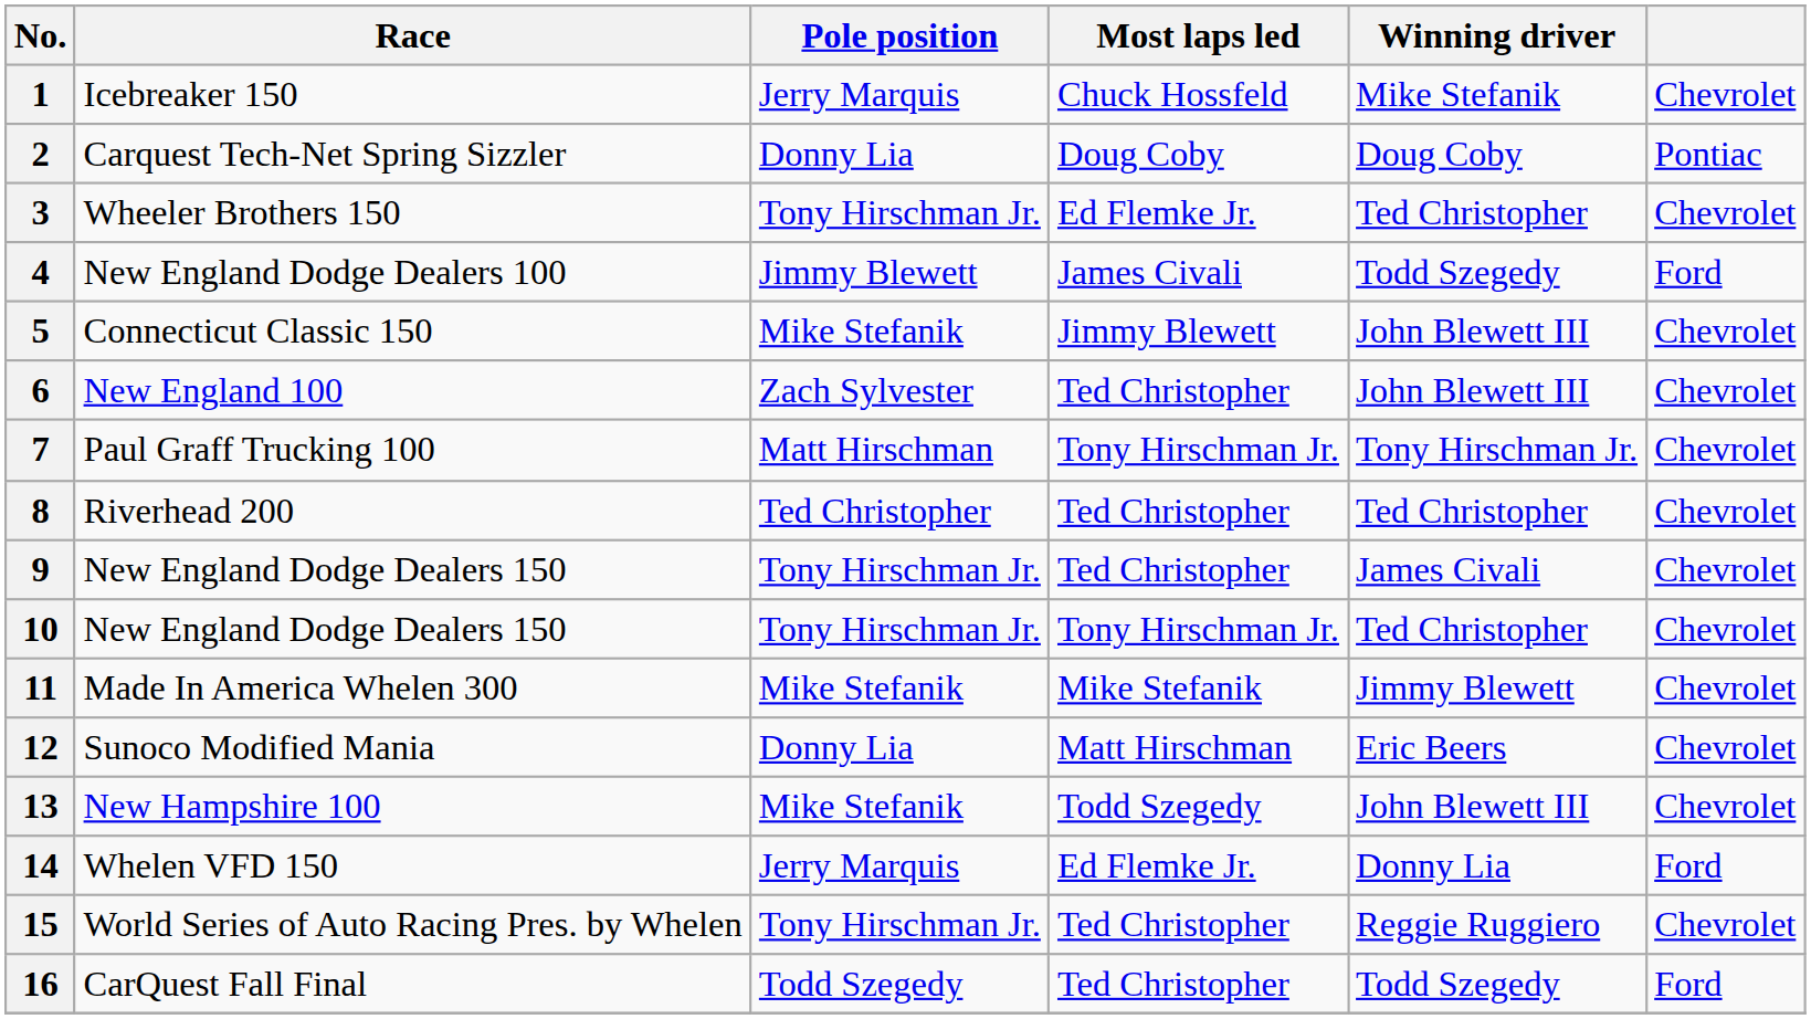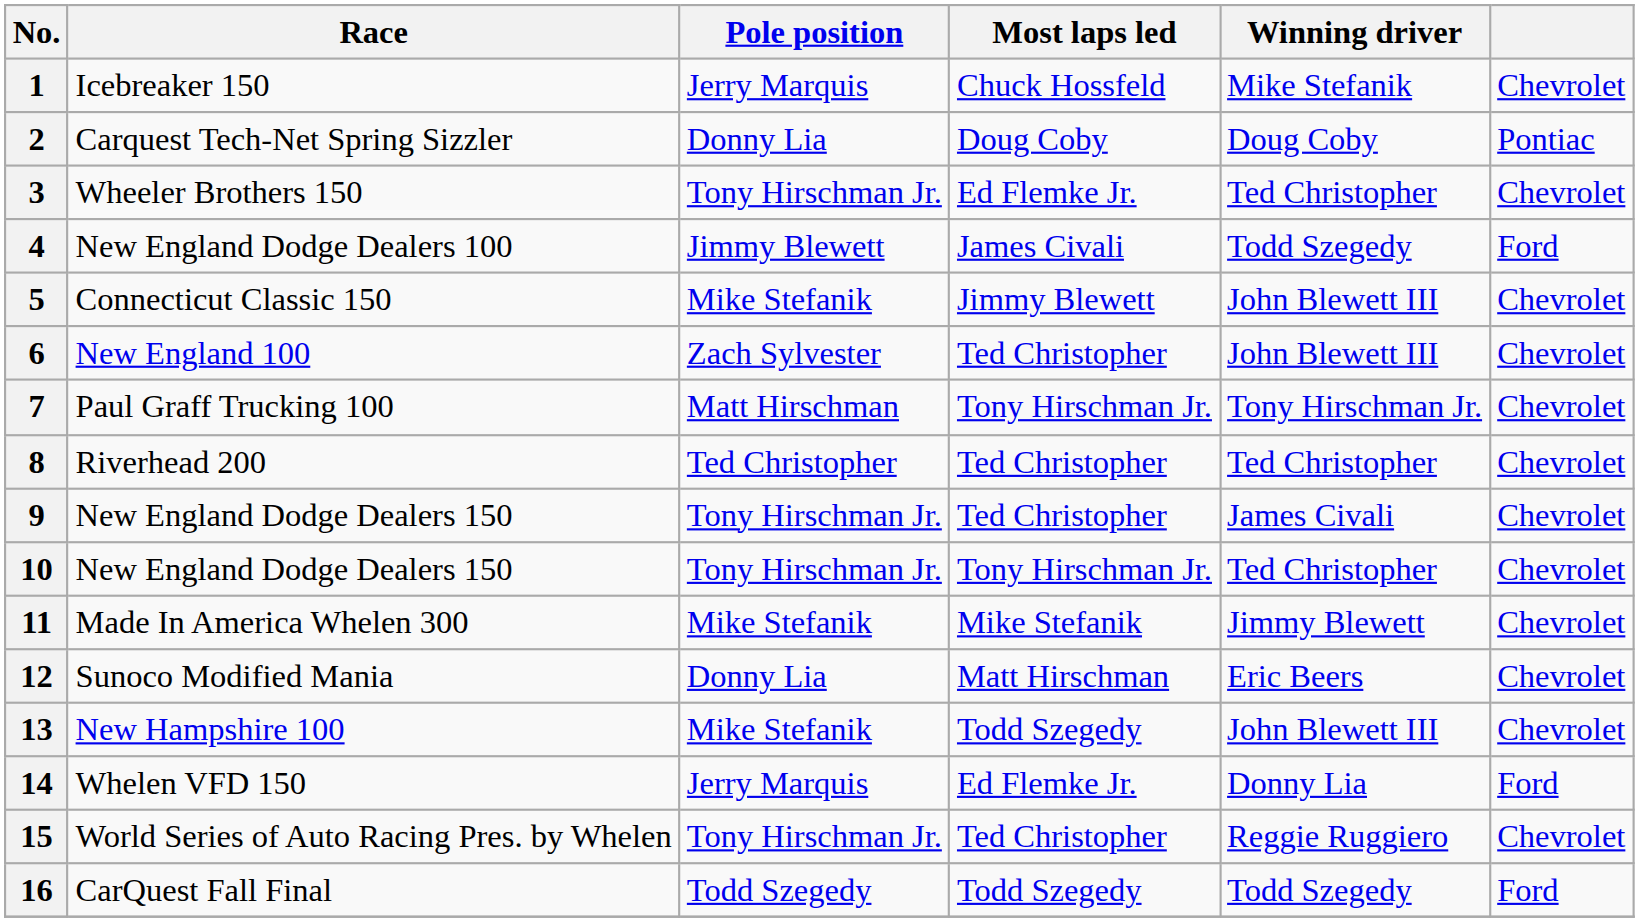16 | Most laps led: Ted Christopher -> Todd Szegedy
